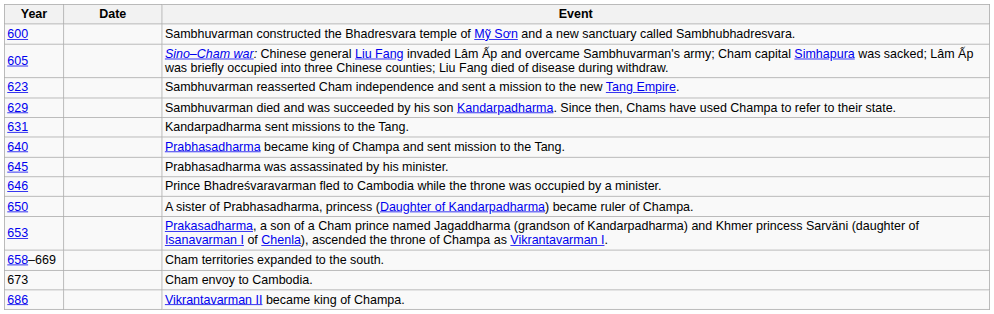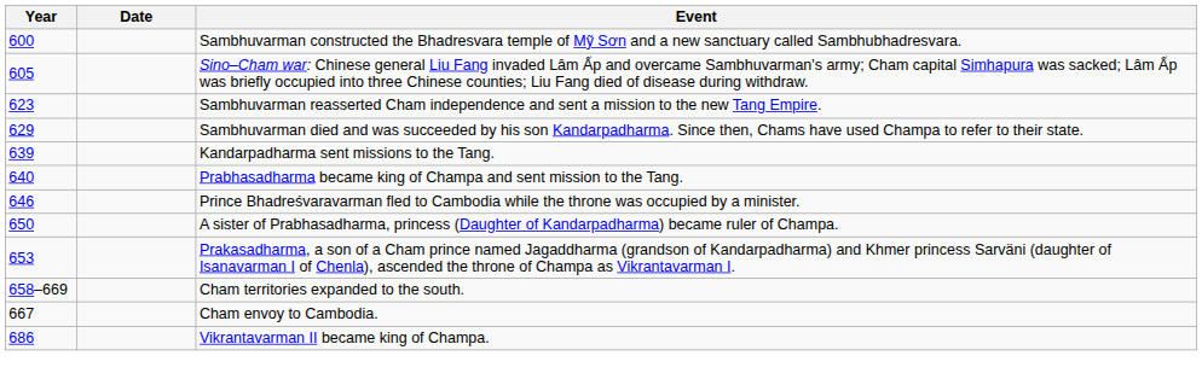Kandarpadharma sent missions to the Tang. | Year: 631 -> 639
- row: 645 | Prabhasadharma was assassinated by his minister.
Cham envoy to Cambodia. | Year: 673 -> 667
